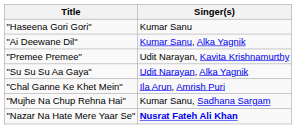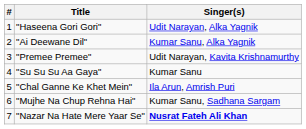+ column: # | 1 | 2 | 3 | 4 | 5 | 6 | 7
"Haseena Gori Gori" | Singer(s): Kumar Sanu -> Udit Narayan, Alka Yagnik
"Su Su Su Aa Gaya" | Singer(s): Udit Narayan, Alka Yagnik -> Kumar Sanu
